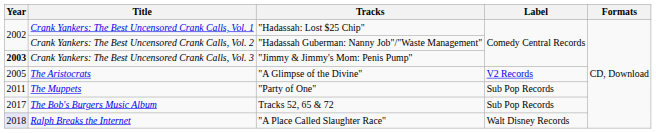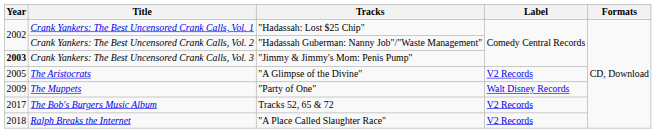The Muppets | Year: 2011 -> 2009
The Muppets | Label: Sub Pop Records -> Walt Disney Records
The Bob's Burgers Music Album | Label: Sub Pop Records -> V2 Records
Ralph Breaks the Internet | Year: lavender background -> no background
Ralph Breaks the Internet | Label: Walt Disney Records -> V2 Records
